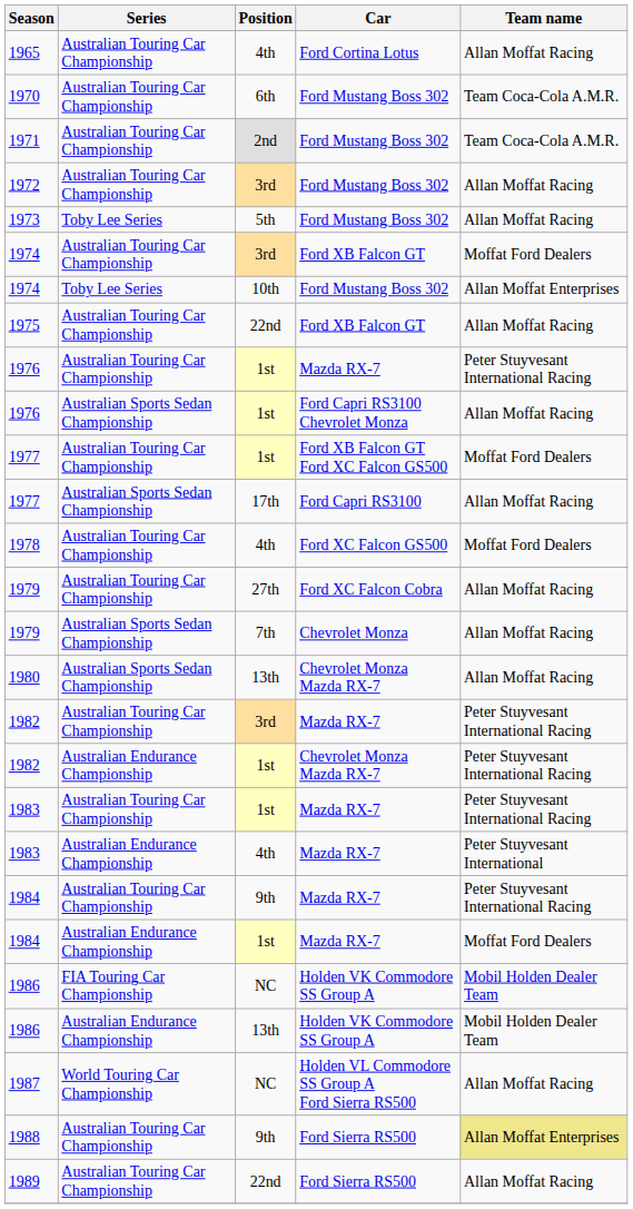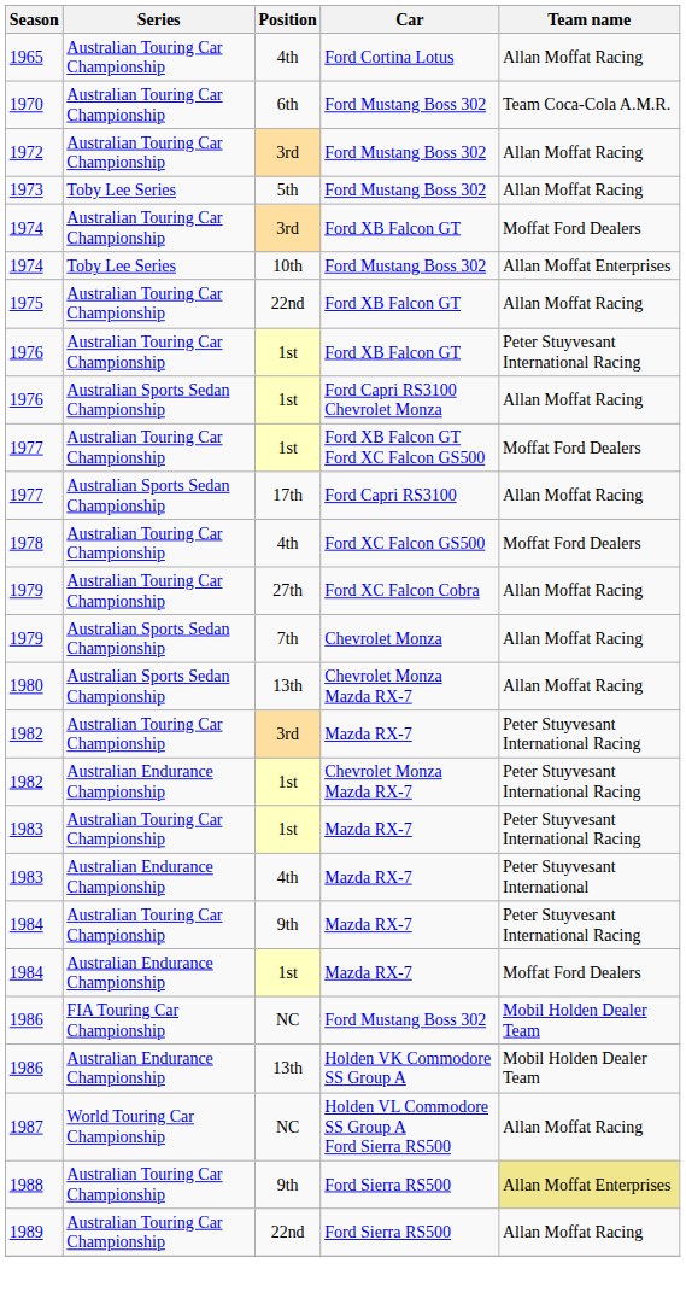- row: 1971 | Australian Touring Car Championship | 2nd | Ford Mustang Boss 302 | Team Coca-Cola A.M.R.
1976 / Australian Touring Car Championship | Car: Mazda RX-7 -> Ford XB Falcon GT
1986 / FIA Touring Car Championship | Car: Holden VK Commodore SS Group A -> Ford Mustang Boss 302
